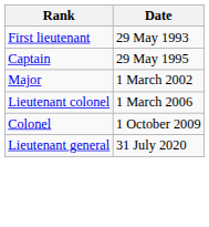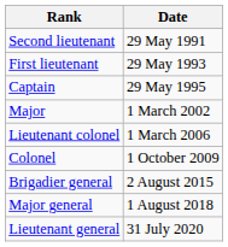+ row: Second lieutenant | 29 May 1991
+ row: Brigadier general | 2 August 2015
+ row: Major general | 1 August 2018
